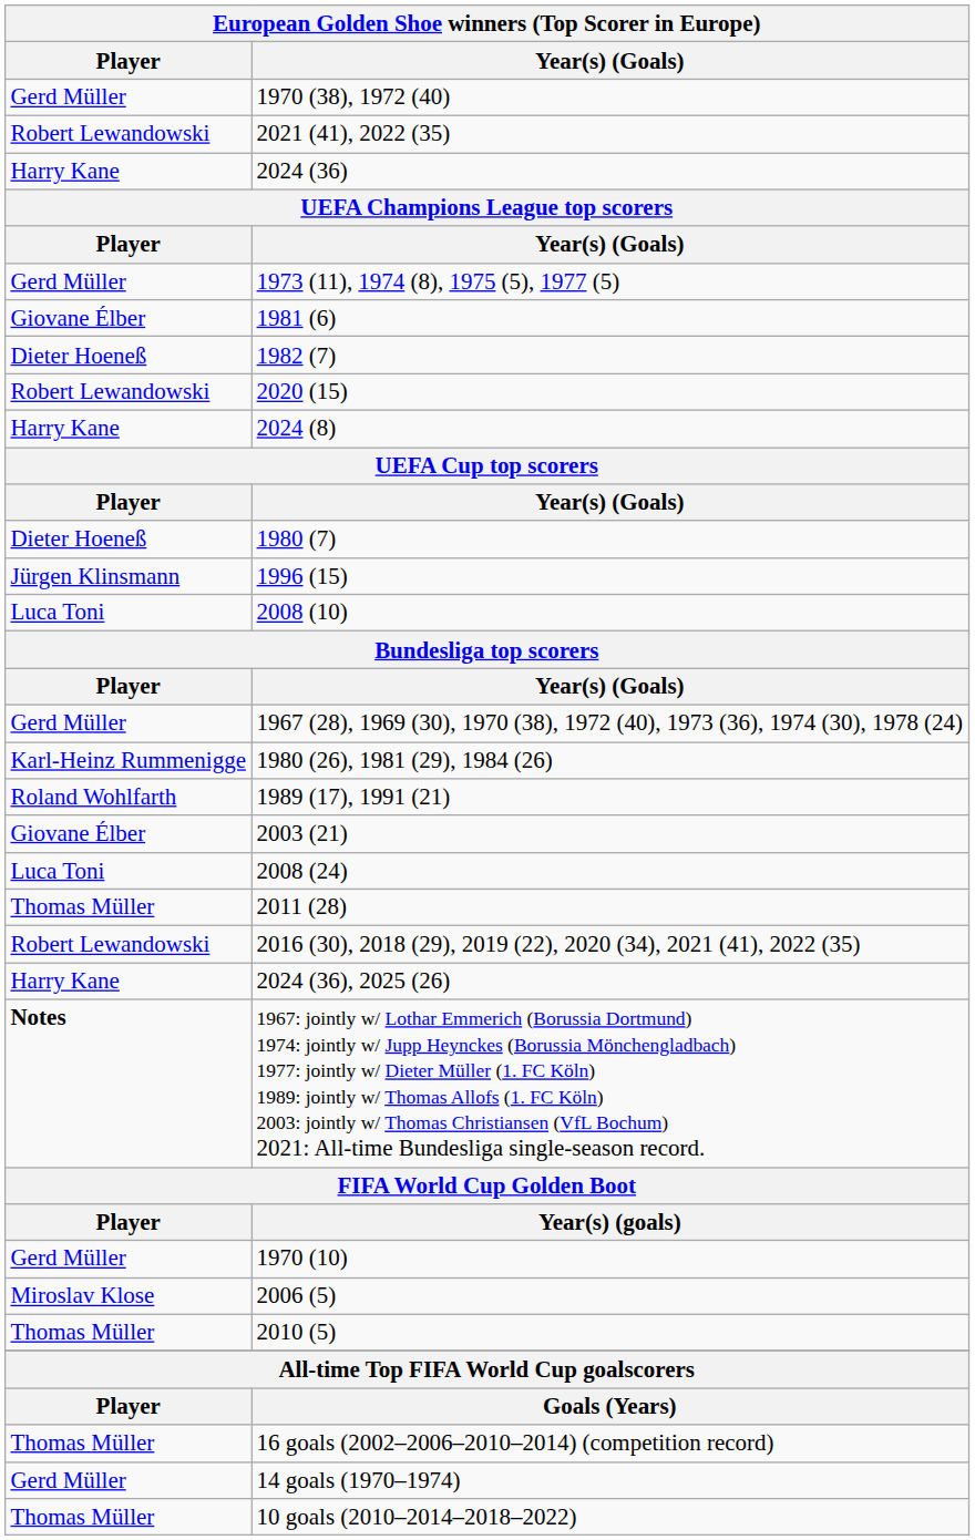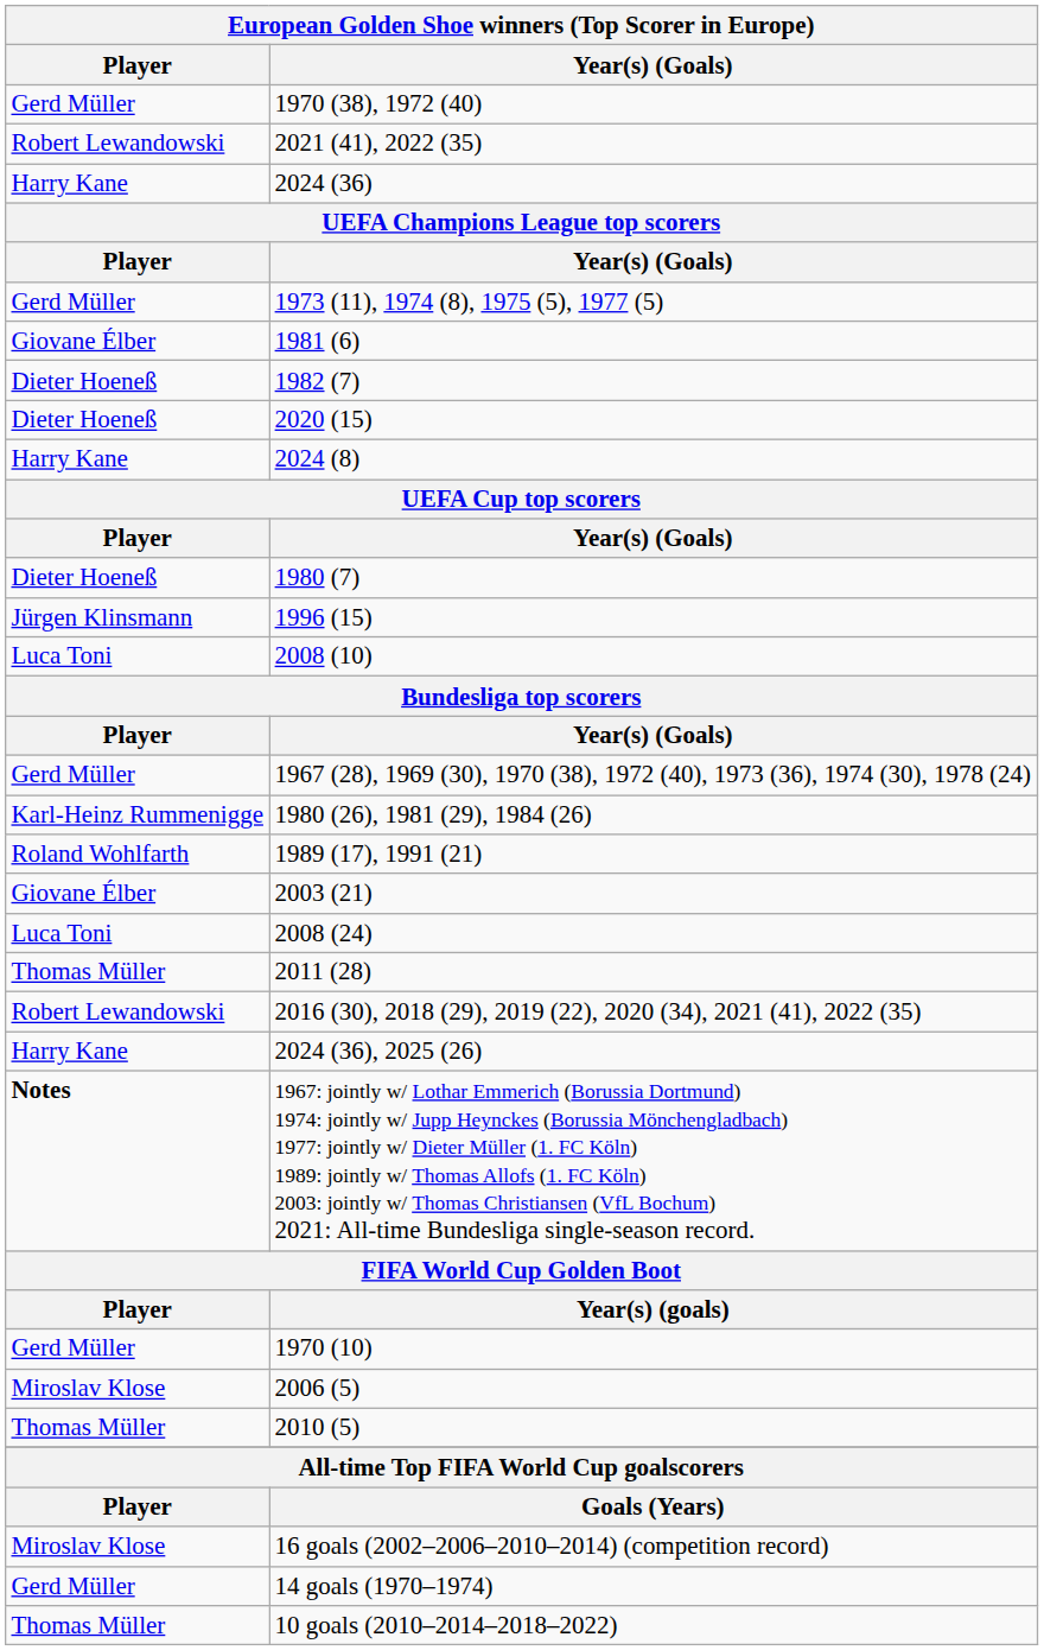2020 (15) | European Golden Shoe winners (Top Scorer in Europe) / Player: Robert Lewandowski -> Dieter Hoeneß
16 goals (2002–2006–2010–2014) (competition record) | European Golden Shoe winners (Top Scorer in Europe) / Player: Thomas Müller -> Miroslav Klose
